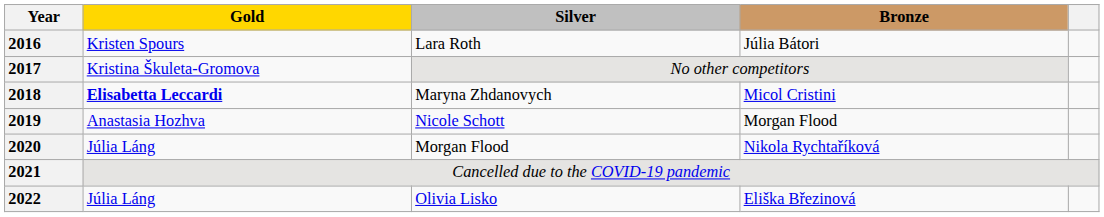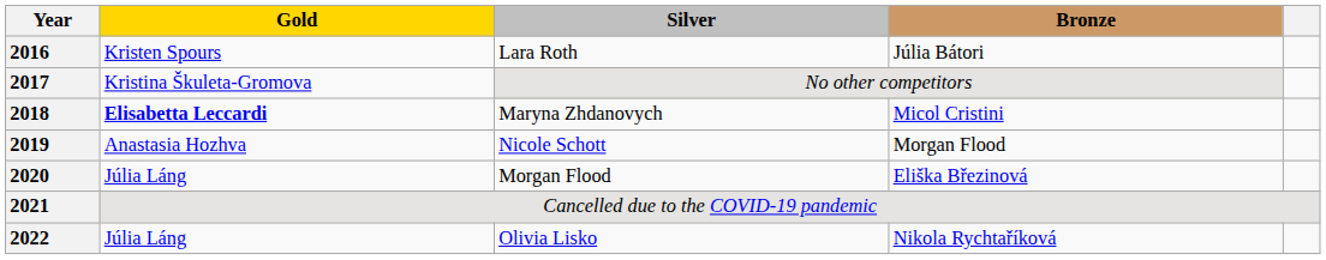2020 | Bronze: Nikola Rychtaříková -> Eliška Březinová
2022 | Bronze: Eliška Březinová -> Nikola Rychtaříková
